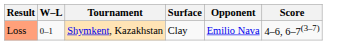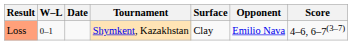+ column: Date
